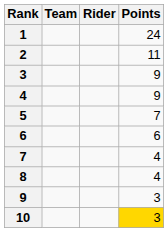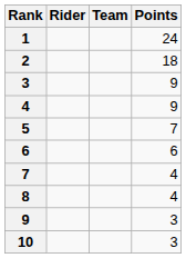columns swapped: Rider <-> Team
2 | Points: 11 -> 18
10 | Points: gold background -> no background
